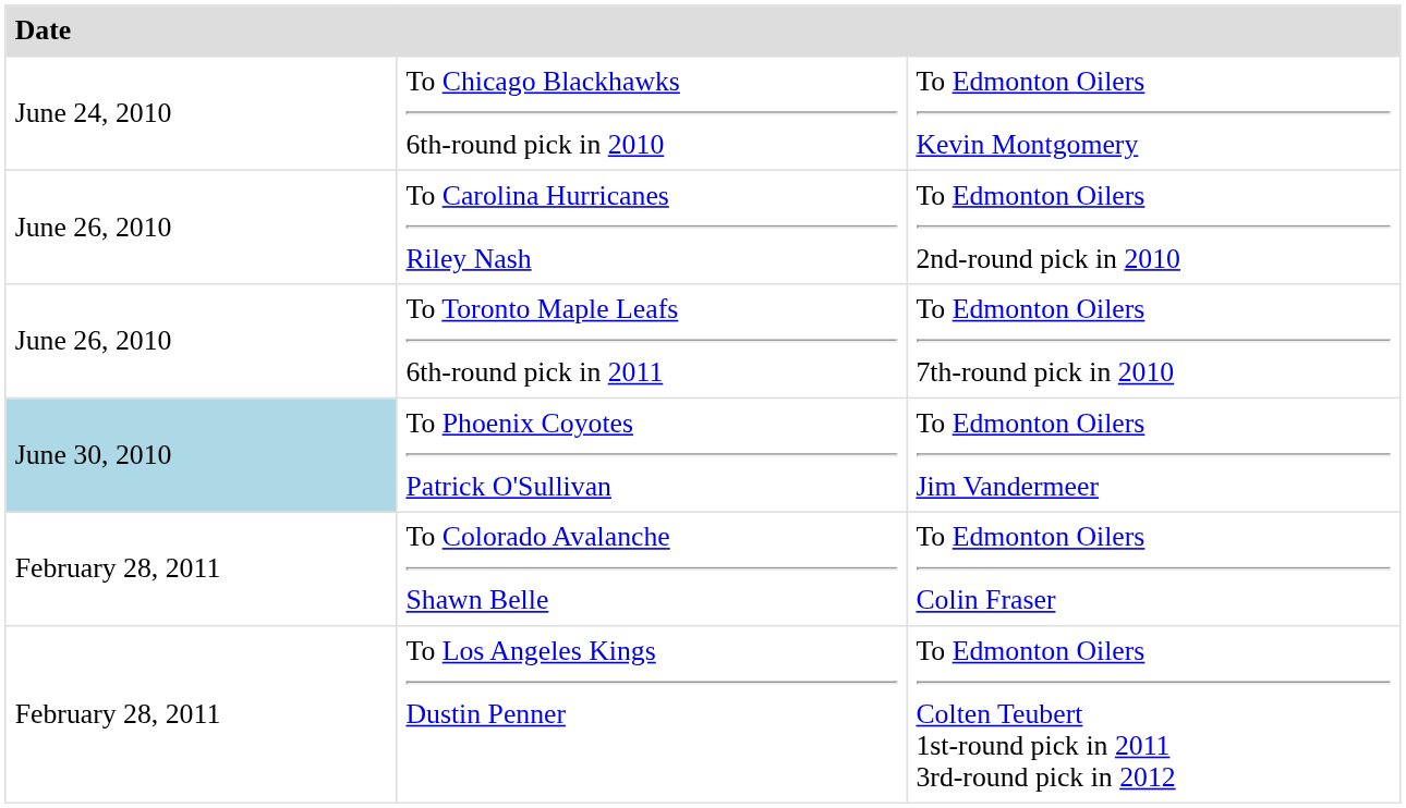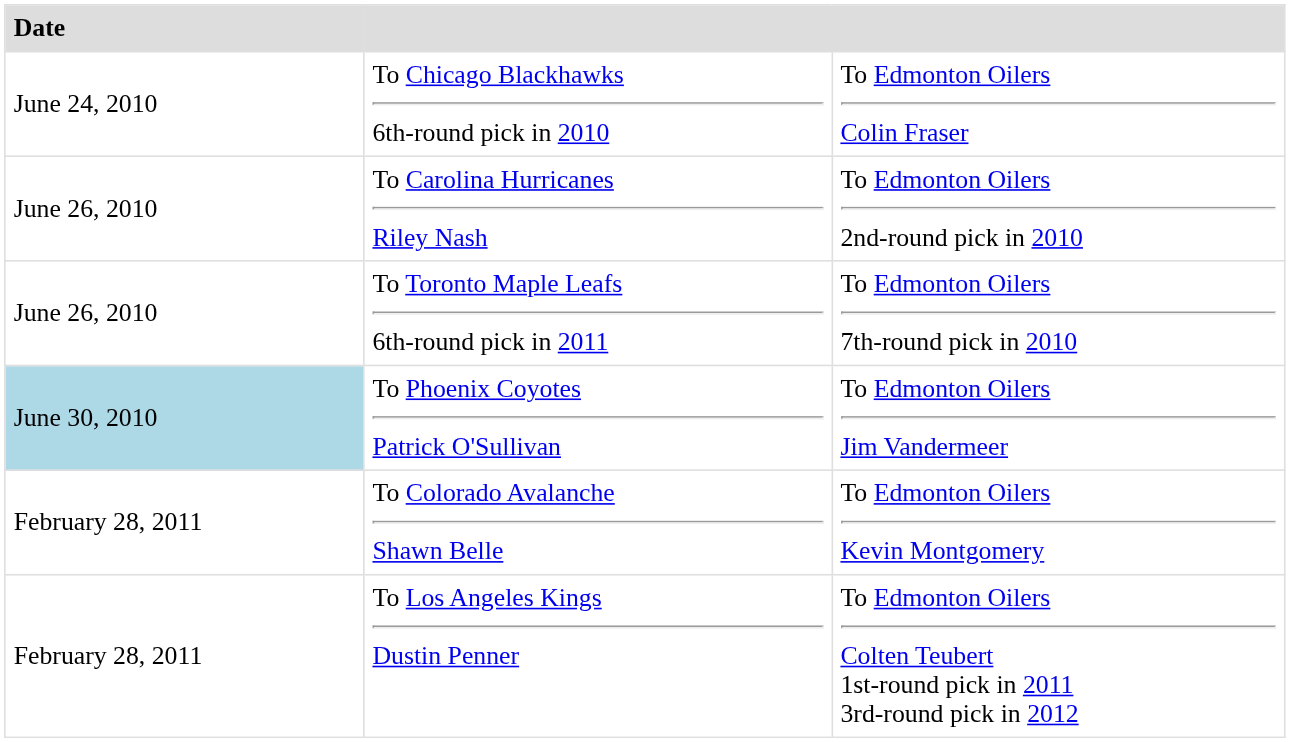To Chicago Blackhawks 6th-round pick in 2010 | column 3: To Edmonton Oilers Kevin Montgomery -> To Edmonton Oilers Colin Fraser
To Colorado Avalanche Shawn Belle | column 3: To Edmonton Oilers Colin Fraser -> To Edmonton Oilers Kevin Montgomery
